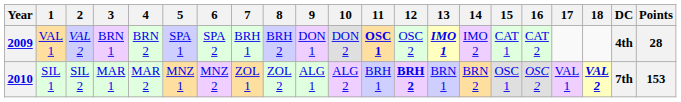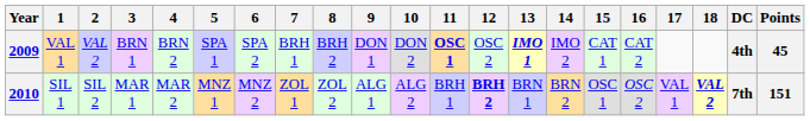2009 | Points: 28 -> 45
2010 | Points: 153 -> 151
